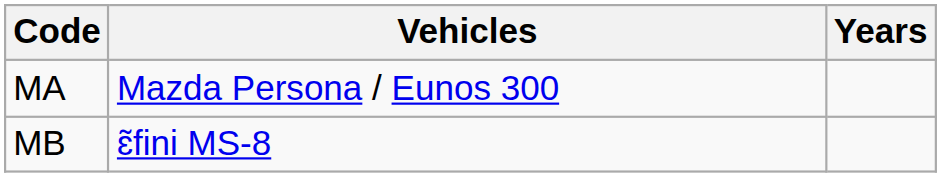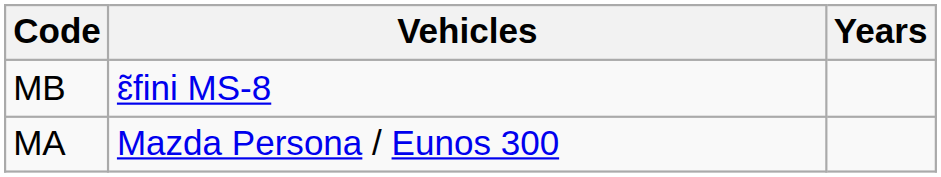rows swapped: MA <-> MB
